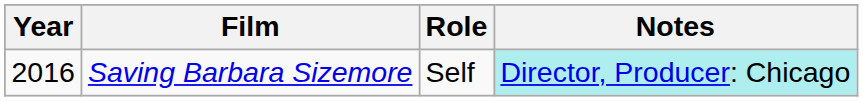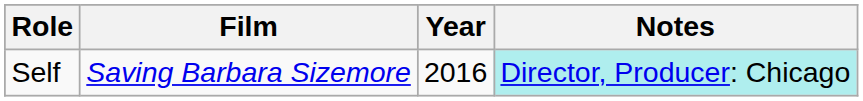columns swapped: Year <-> Role
